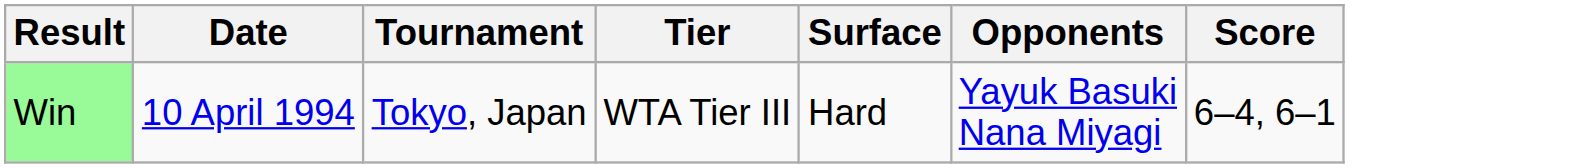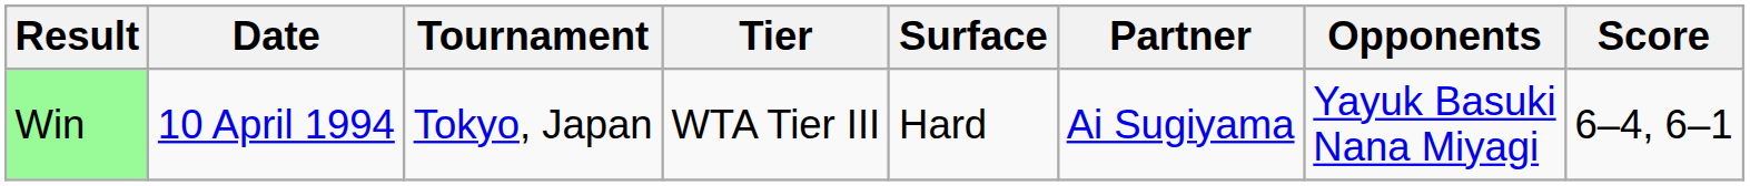+ column: Partner | Ai Sugiyama
